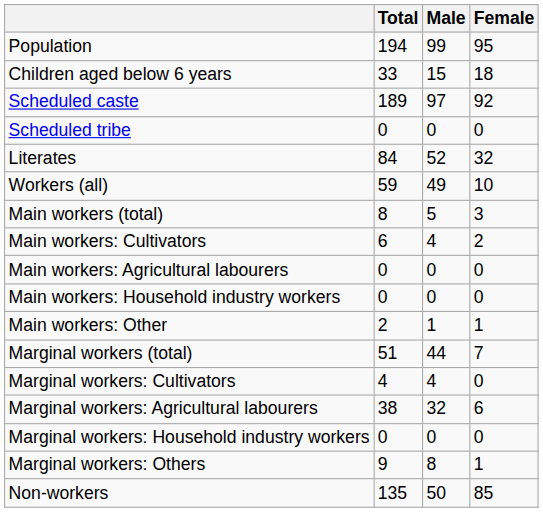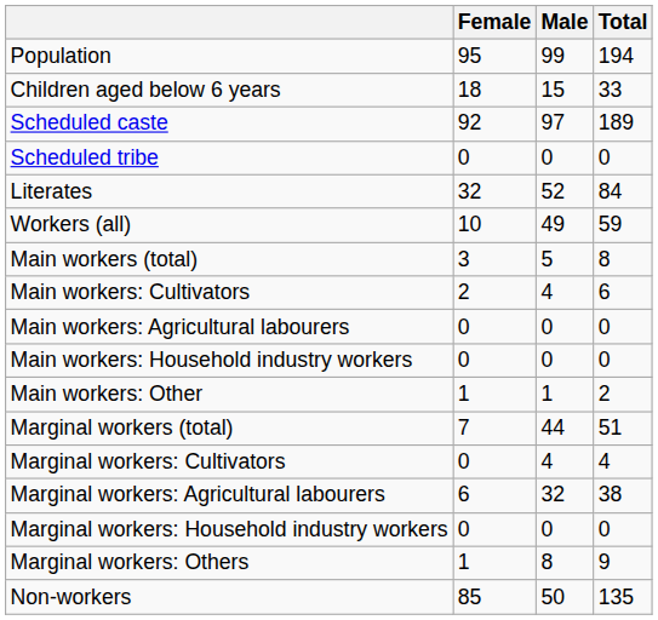columns swapped: Total <-> Female
